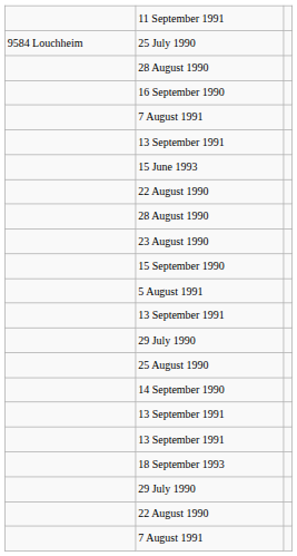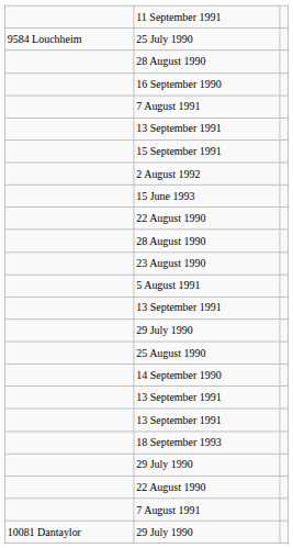+ row: 15 September 1991
+ row: 2 August 1992
- row: 15 September 1990
+ row: 10081 Dantaylor | 29 July 1990
